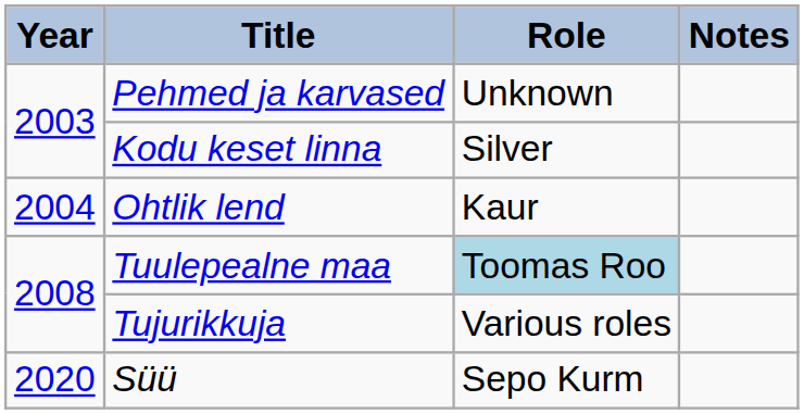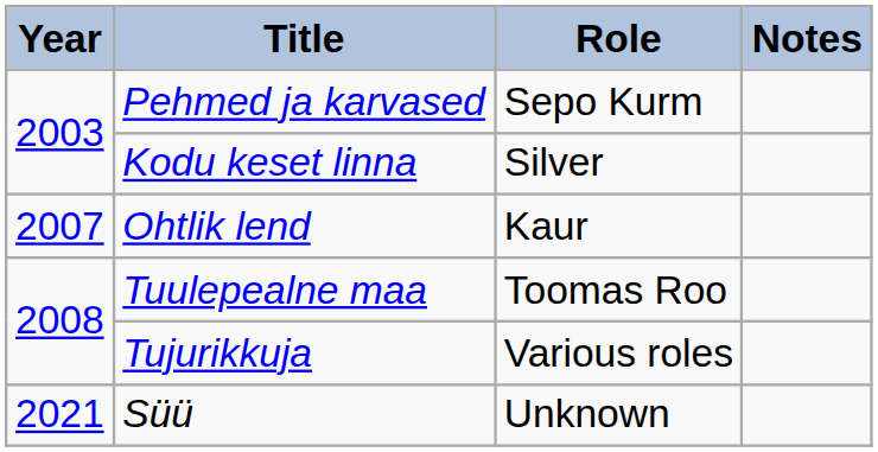Pehmed ja karvased | Role: Unknown -> Sepo Kurm
Ohtlik lend | Year: 2004 -> 2007
Tuulepealne maa | Role: lightblue background -> no background
Süü | Year: 2020 -> 2021
Süü | Role: Sepo Kurm -> Unknown
